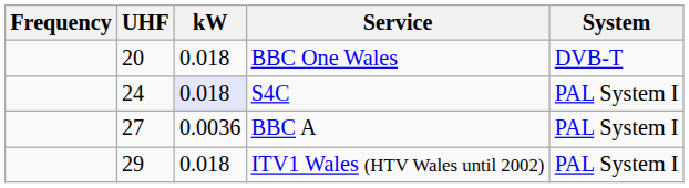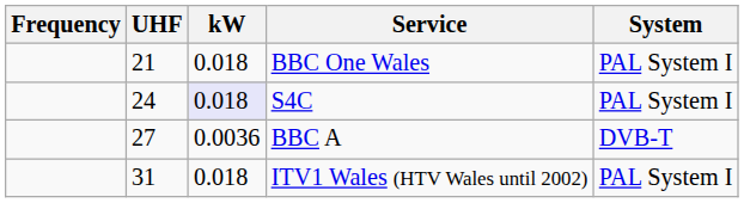BBC One Wales | UHF: 20 -> 21
BBC One Wales | System: DVB-T -> PAL System I
BBC A | System: PAL System I -> DVB-T
ITV1 Wales (HTV Wales until 2002) | UHF: 29 -> 31
